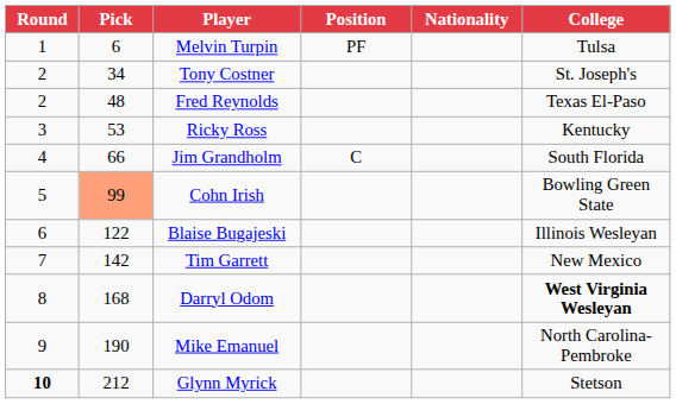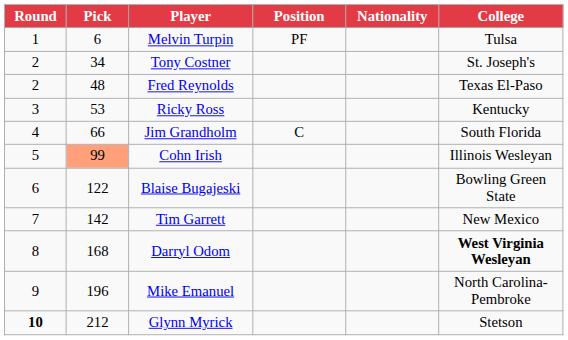Cohn Irish | College: Bowling Green State -> Illinois Wesleyan
Blaise Bugajeski | College: Illinois Wesleyan -> Bowling Green State
Mike Emanuel | Pick: 190 -> 196
